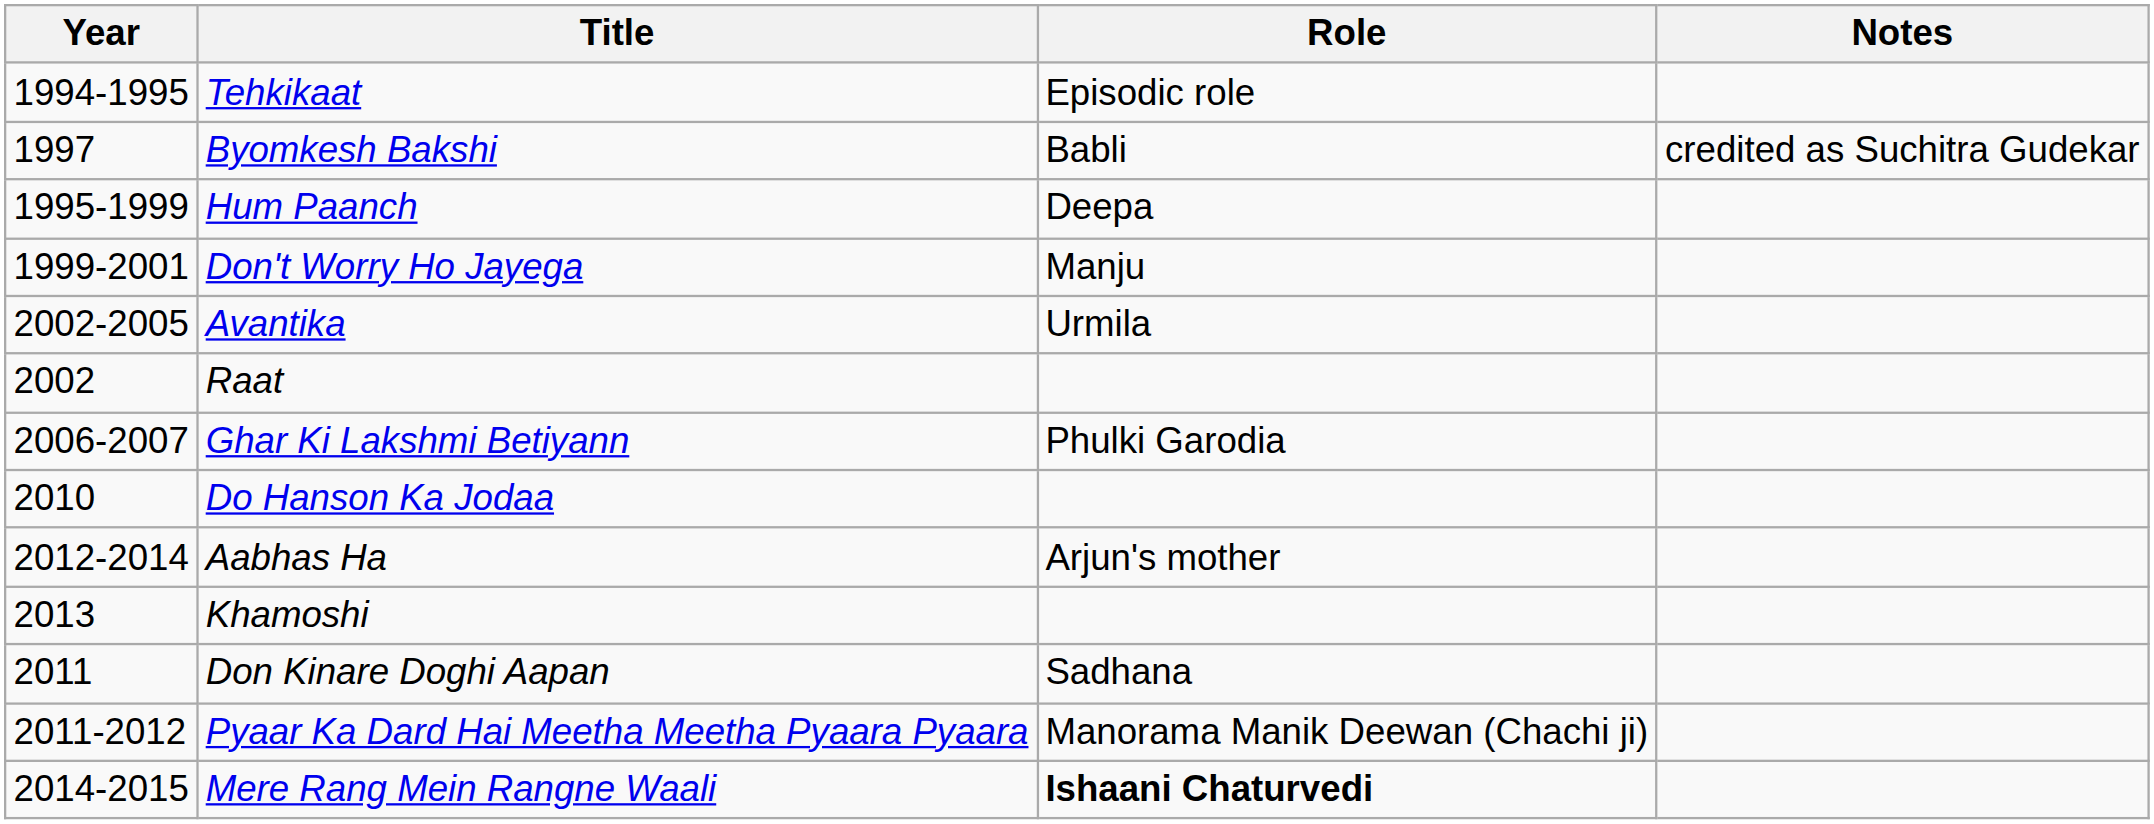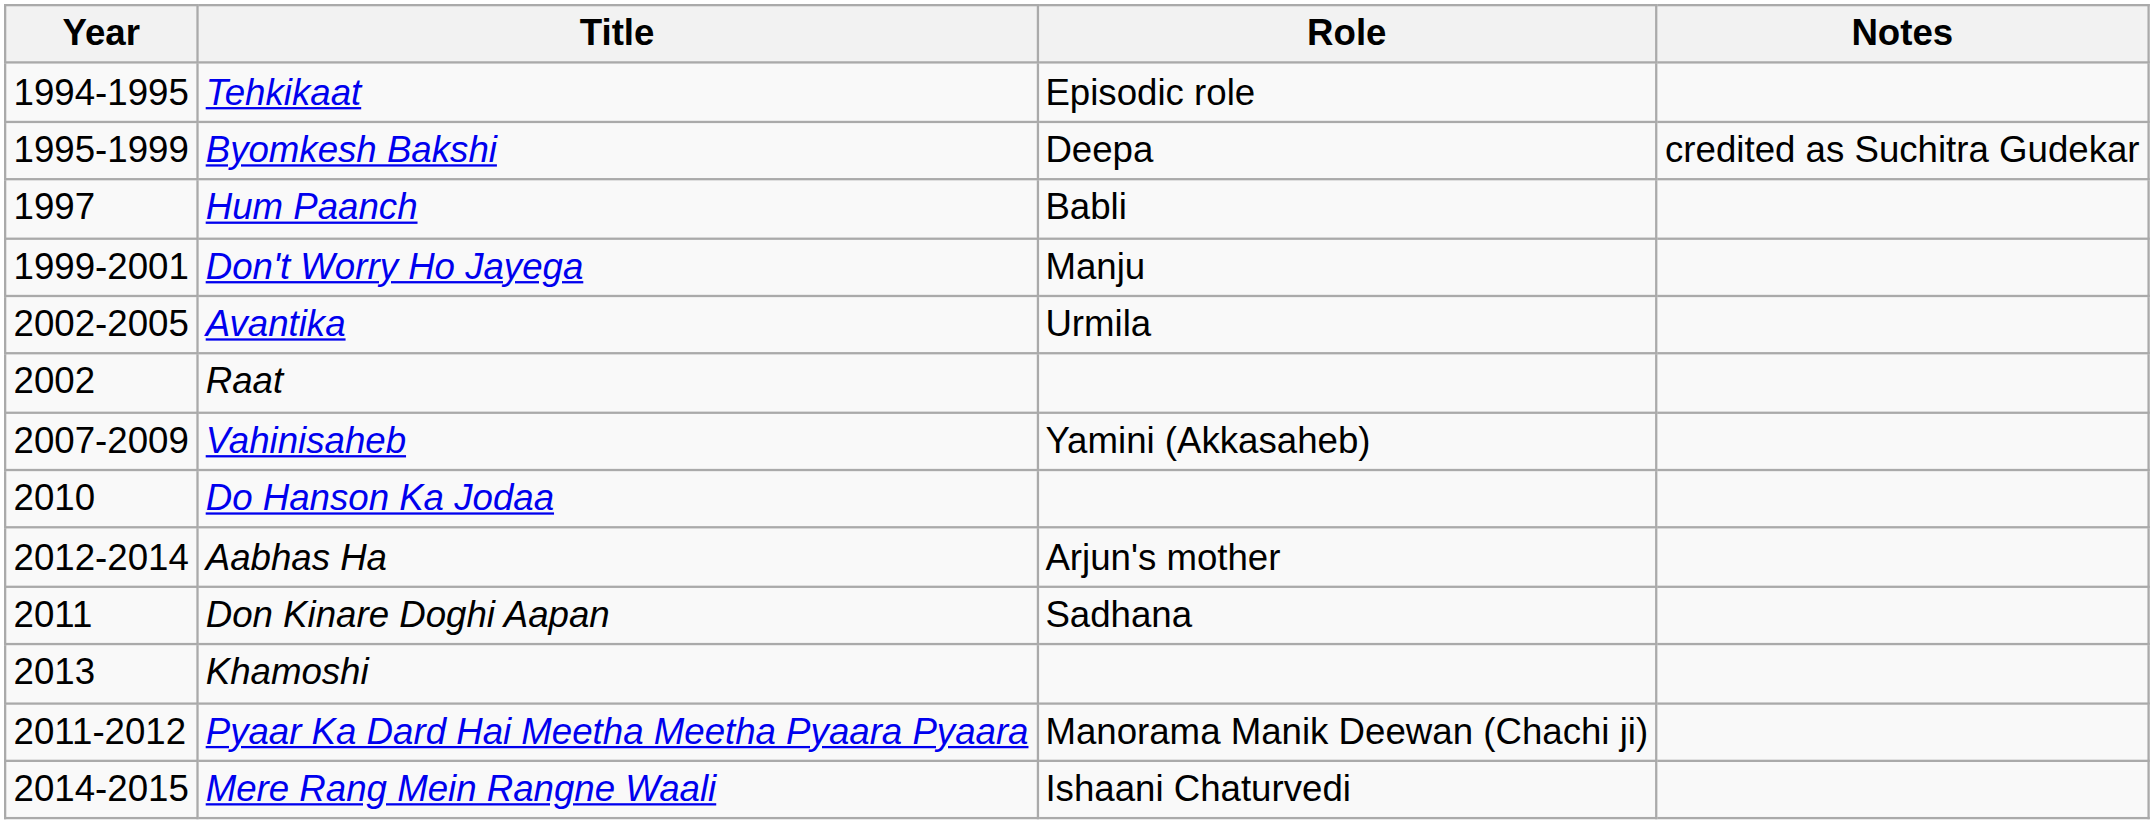Byomkesh Bakshi | Year: 1997 -> 1995-1999
Byomkesh Bakshi | Role: Babli -> Deepa
Hum Paanch | Year: 1995-1999 -> 1997
Hum Paanch | Role: Deepa -> Babli
- row: 2006-2007 | Ghar Ki Lakshmi Betiyann | Phulki Garodia
+ row: 2007-2009 | Vahinisaheb | Yamini (Akkasaheb)
rows swapped: Don Kinare Doghi Aapan <-> Khamoshi
Mere Rang Mein Rangne Waali | Role: bold -> normal
